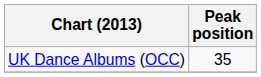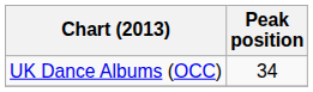UK Dance Albums (OCC) | Peak position: 35 -> 34
